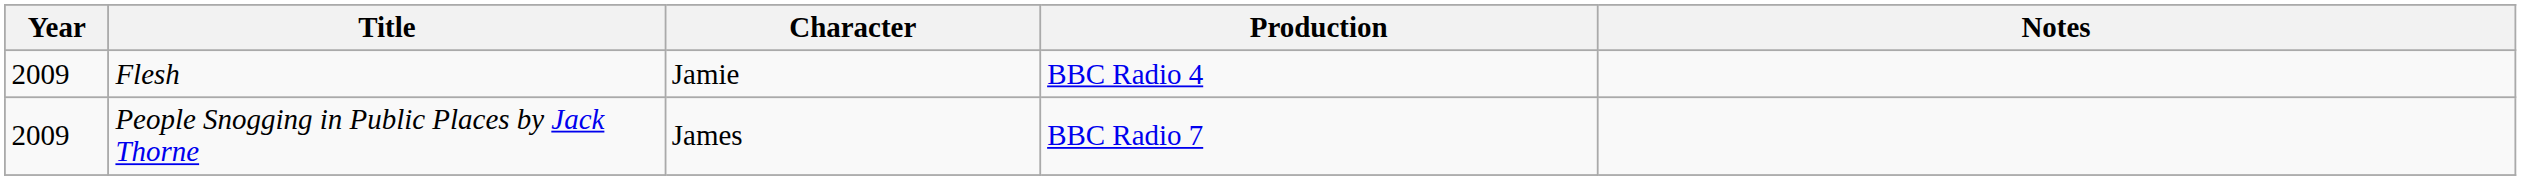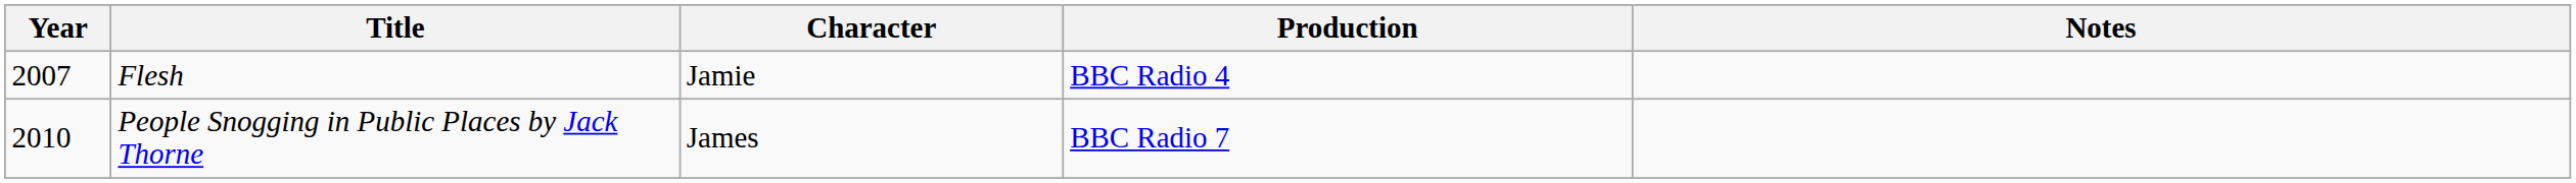Flesh | Year: 2009 -> 2007
People Snogging in Public Places by Jack Thorne | Year: 2009 -> 2010
